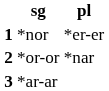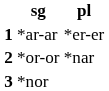1 | sg: *nor -> *ar-ar
3 | sg: *ar-ar -> *nor
